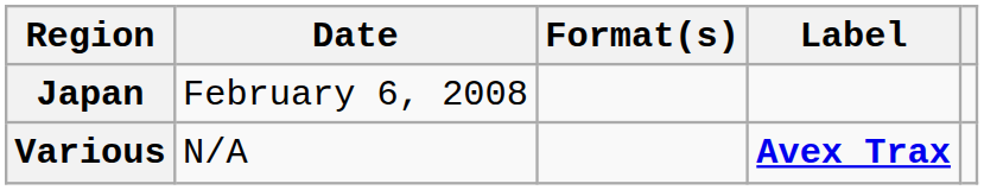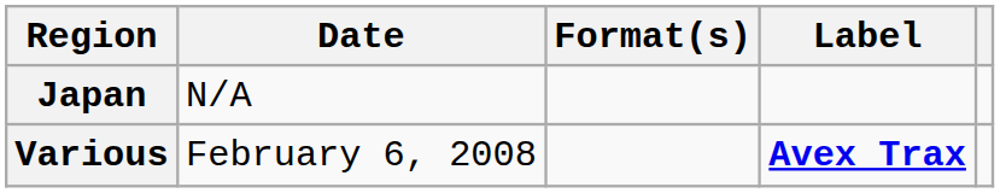Japan | Date: February 6, 2008 -> N/A
Various | Date: N/A -> February 6, 2008
